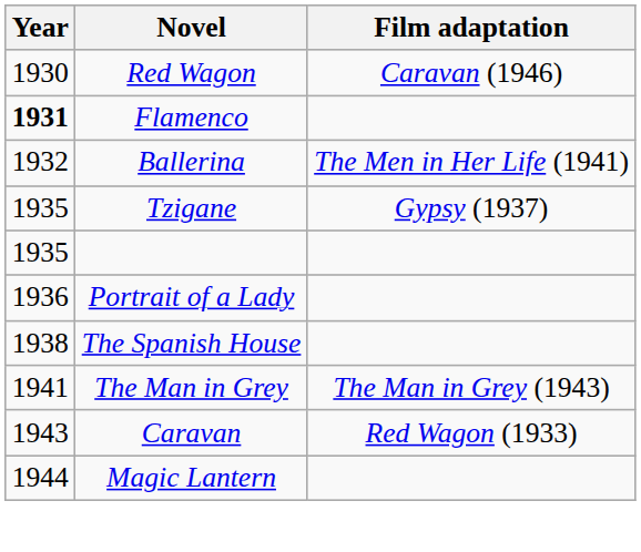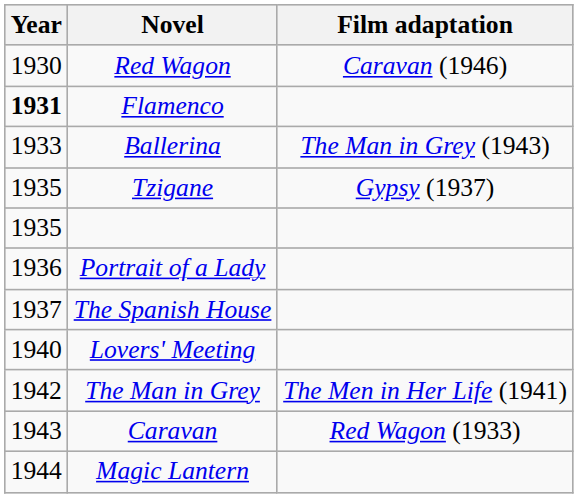Ballerina | Year: 1932 -> 1933
Ballerina | Film adaptation: The Men in Her Life (1941) -> The Man in Grey (1943)
The Spanish House | Year: 1938 -> 1937
+ row: 1940 | Lovers' Meeting
The Man in Grey | Year: 1941 -> 1942
The Man in Grey | Film adaptation: The Man in Grey (1943) -> The Men in Her Life (1941)
